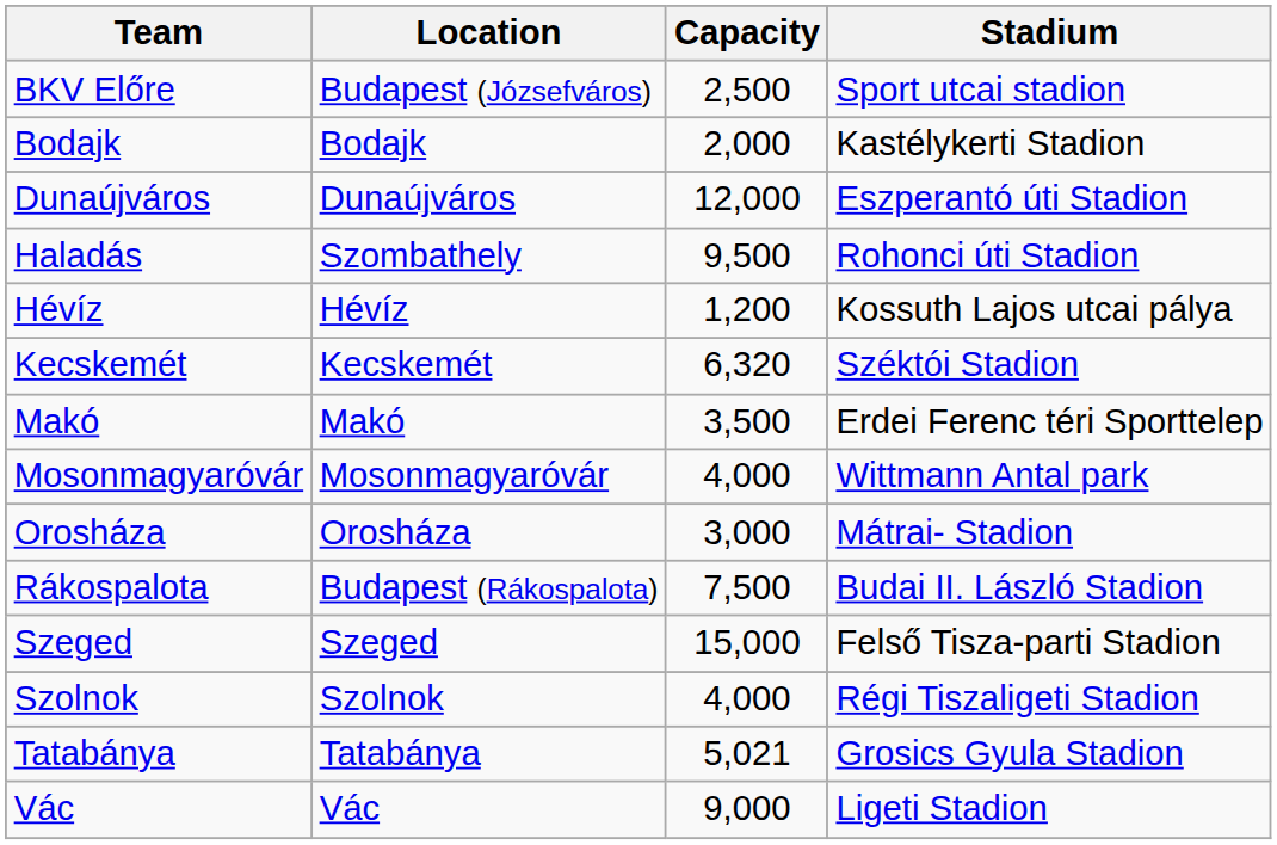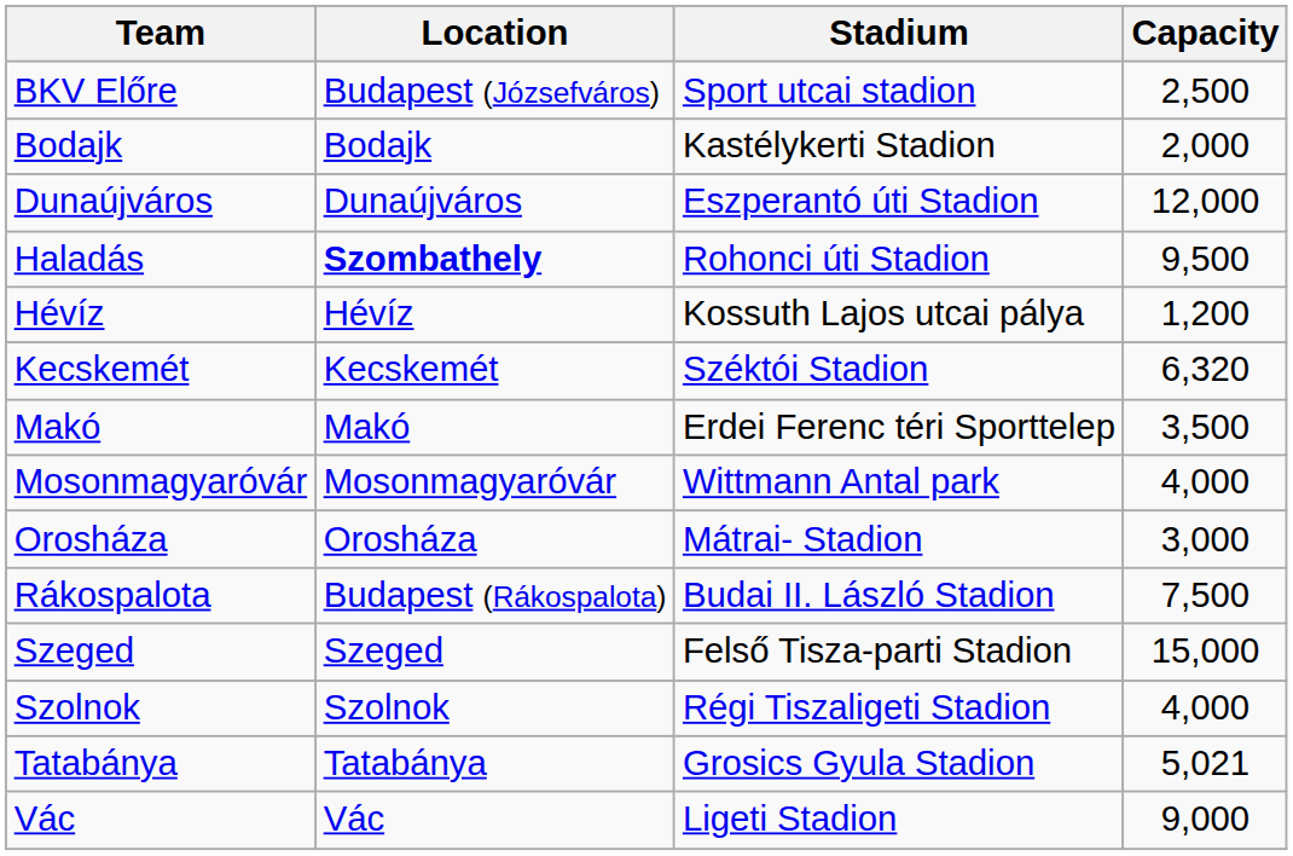columns swapped: Stadium <-> Capacity
Haladás | Location: normal -> bold
